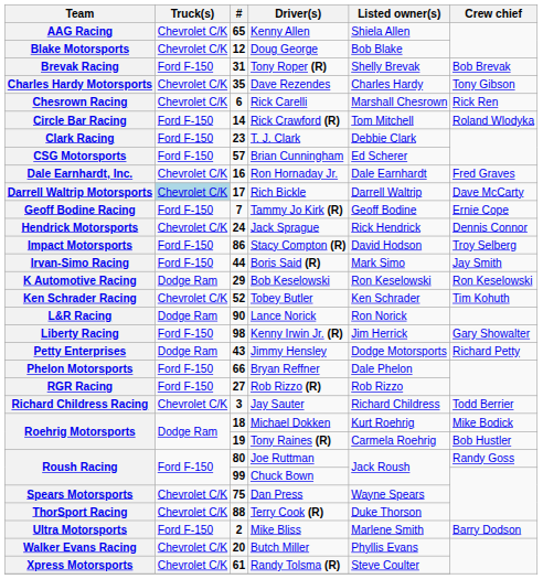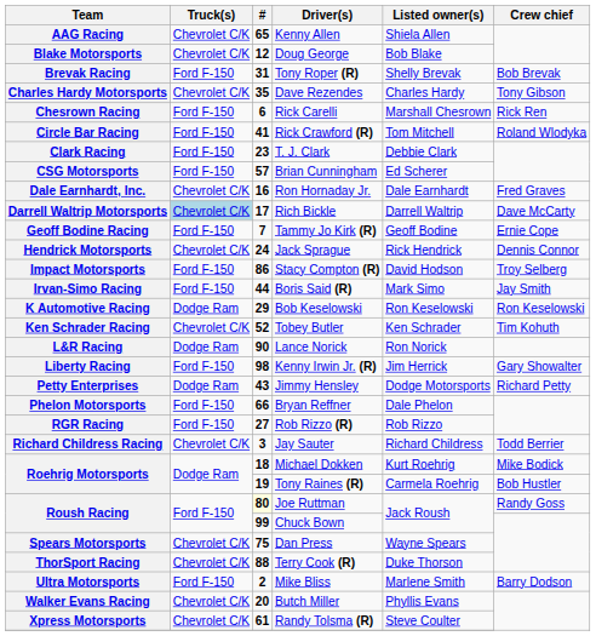Chesrown Racing | Truck(s): Chevrolet C/K -> Ford F-150
Circle Bar Racing | #: 14 -> 41
Roush Racing / Joe Ruttman | #: no background -> lightyellow background
